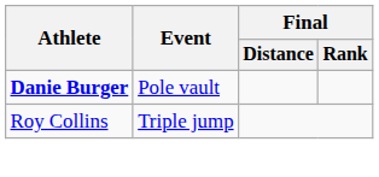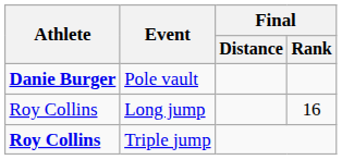+ row: Roy Collins | Long jump | 16
Triple jump | Athlete: normal -> bold
